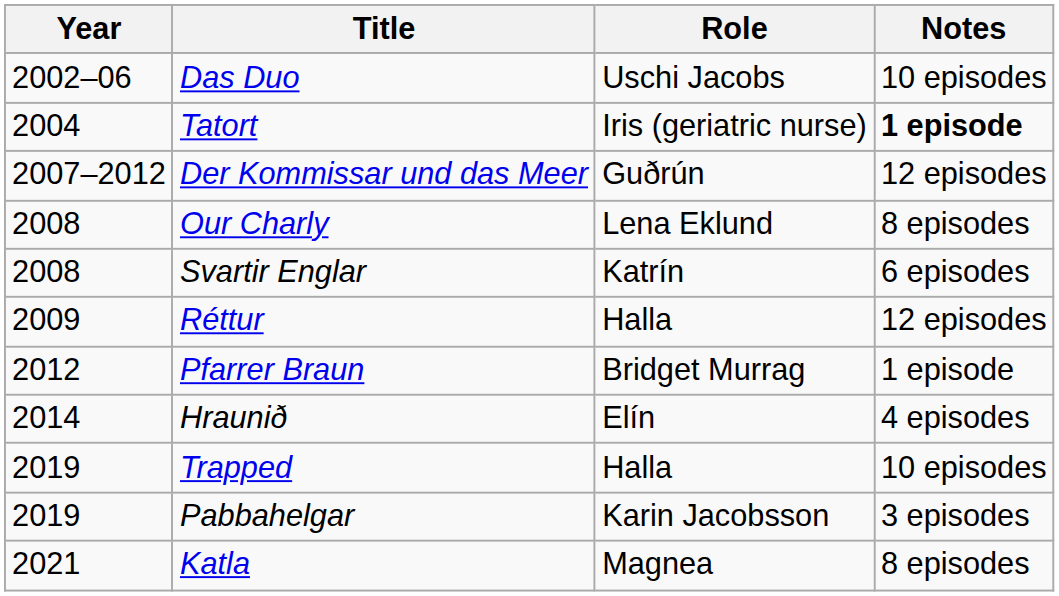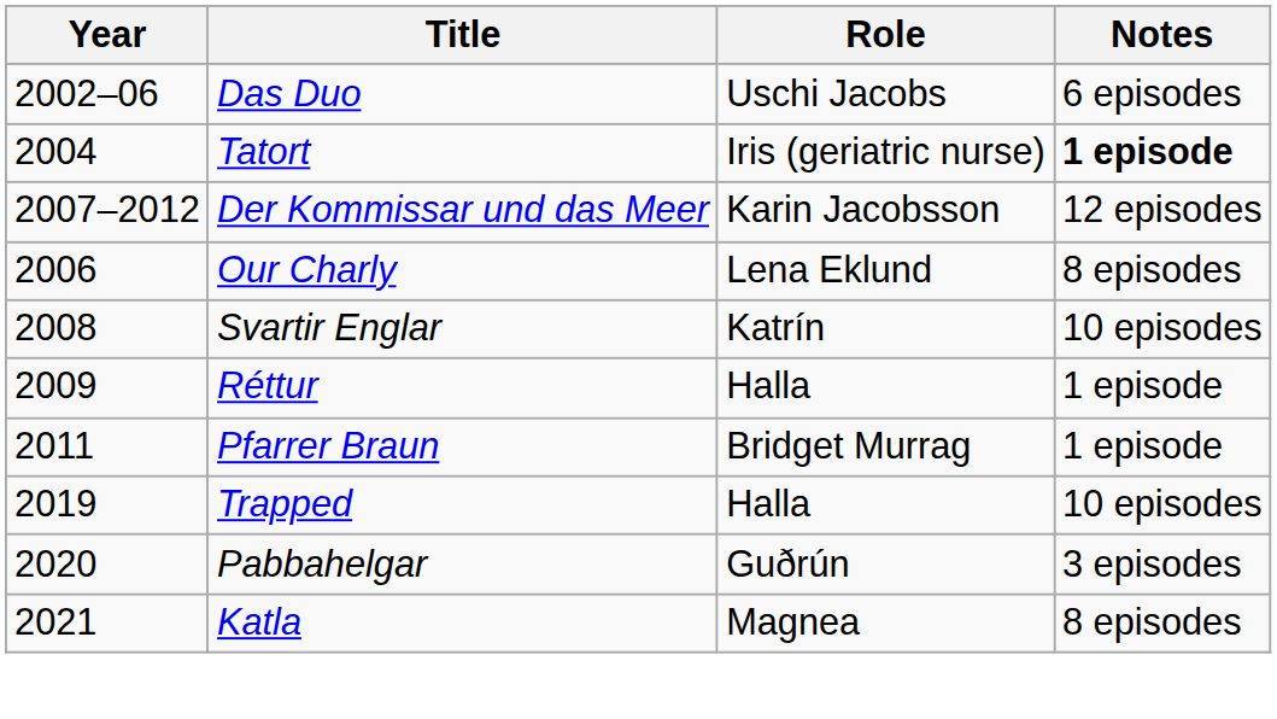Das Duo | Notes: 10 episodes -> 6 episodes
Der Kommissar und das Meer | Role: Guðrún -> Karin Jacobsson
Our Charly | Year: 2008 -> 2006
Svartir Englar | Notes: 6 episodes -> 10 episodes
Réttur | Notes: 12 episodes -> 1 episode
Pfarrer Braun | Year: 2012 -> 2011
- row: 2014 | Hraunið | Elín | 4 episodes
Pabbahelgar | Year: 2019 -> 2020
Pabbahelgar | Role: Karin Jacobsson -> Guðrún
